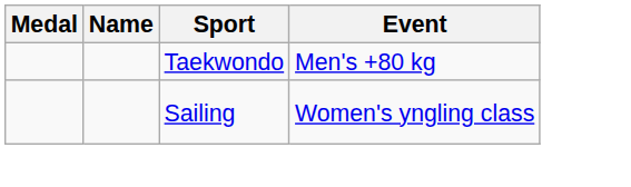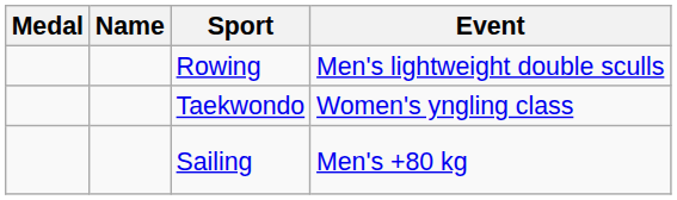+ row: Rowing | Men's lightweight double sculls
Taekwondo | Event: Men's +80 kg -> Women's yngling class
Sailing | Event: Women's yngling class -> Men's +80 kg
